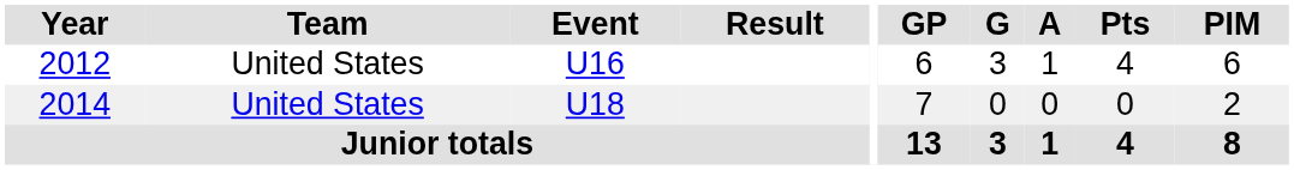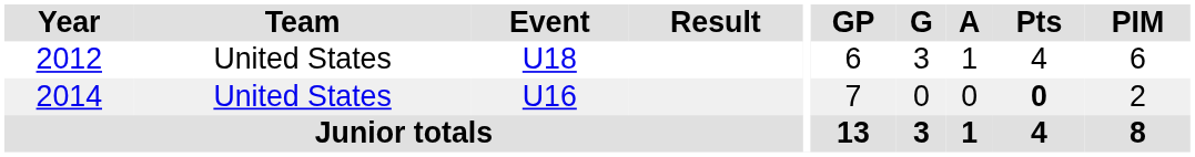2012 | Event: U16 -> U18
2014 | Event: U18 -> U16
2014 | Pts: normal -> bold
